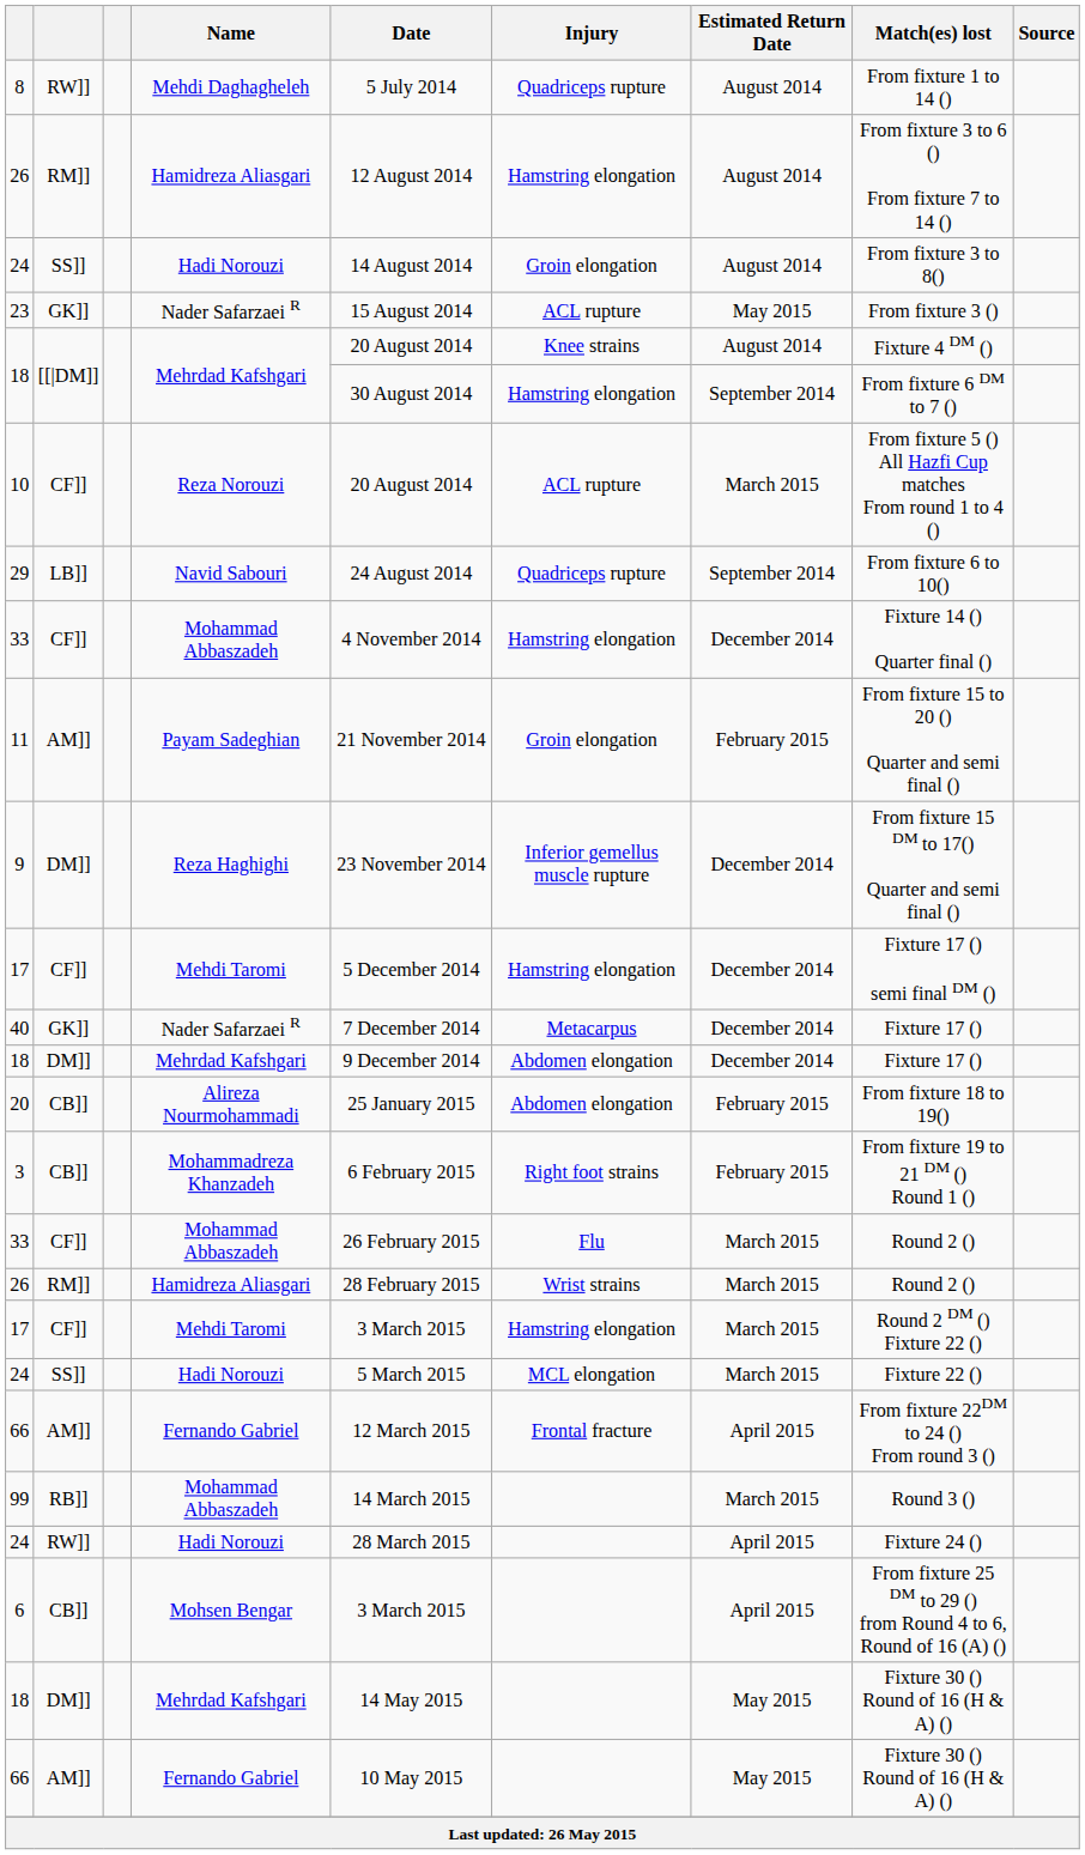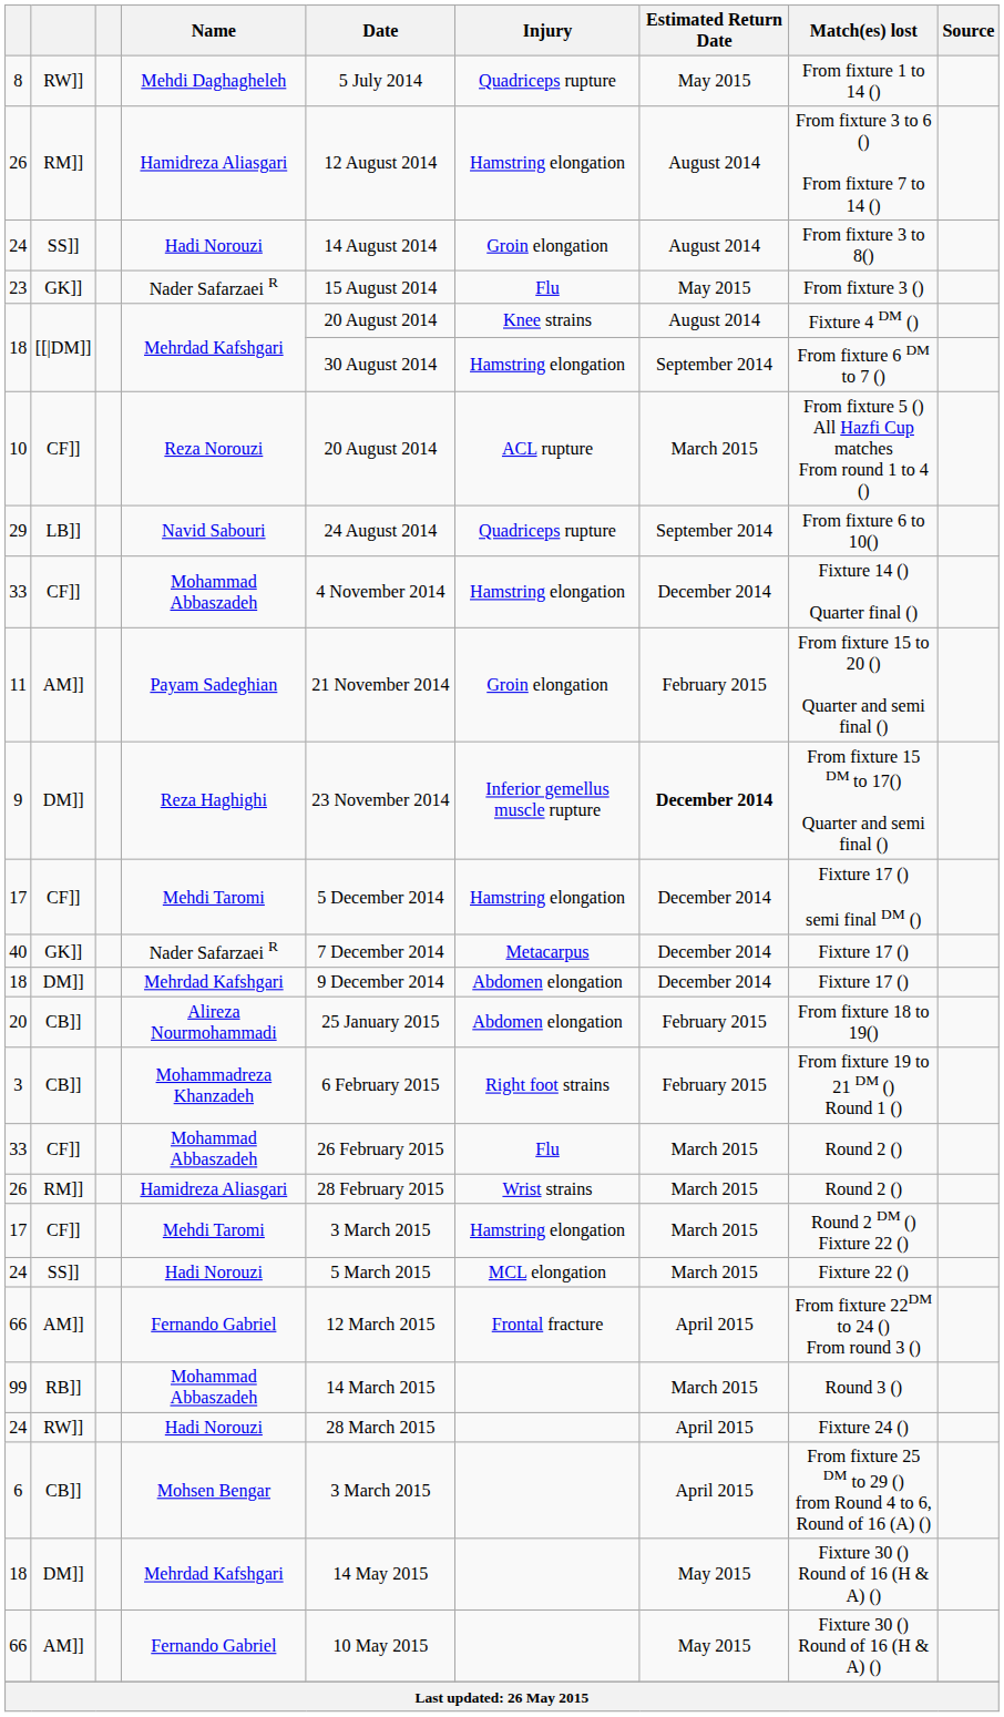8 | Estimated Return Date: August 2014 -> May 2015
23 | Injury: ACL rupture -> Flu
9 | Estimated Return Date: normal -> bold
